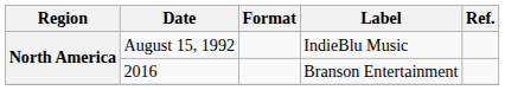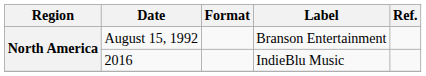August 15, 1992 | Label: IndieBlu Music -> Branson Entertainment
2016 | Label: Branson Entertainment -> IndieBlu Music
